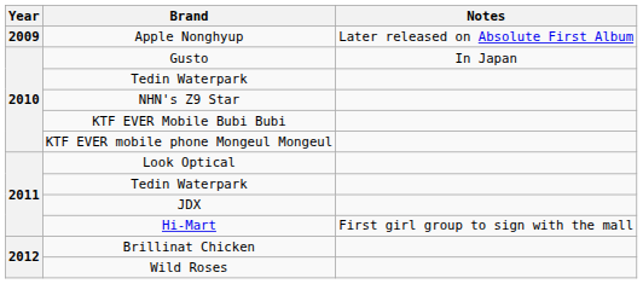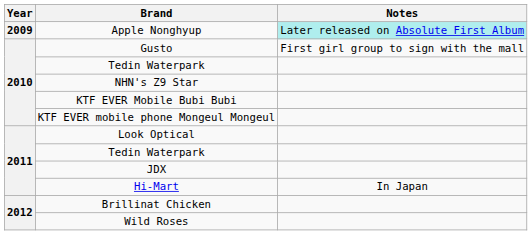Apple Nonghyup | Notes: no background -> paleturquoise background
Gusto | Notes: In Japan -> First girl group to sign with the mall
Hi-Mart | Notes: First girl group to sign with the mall -> In Japan
